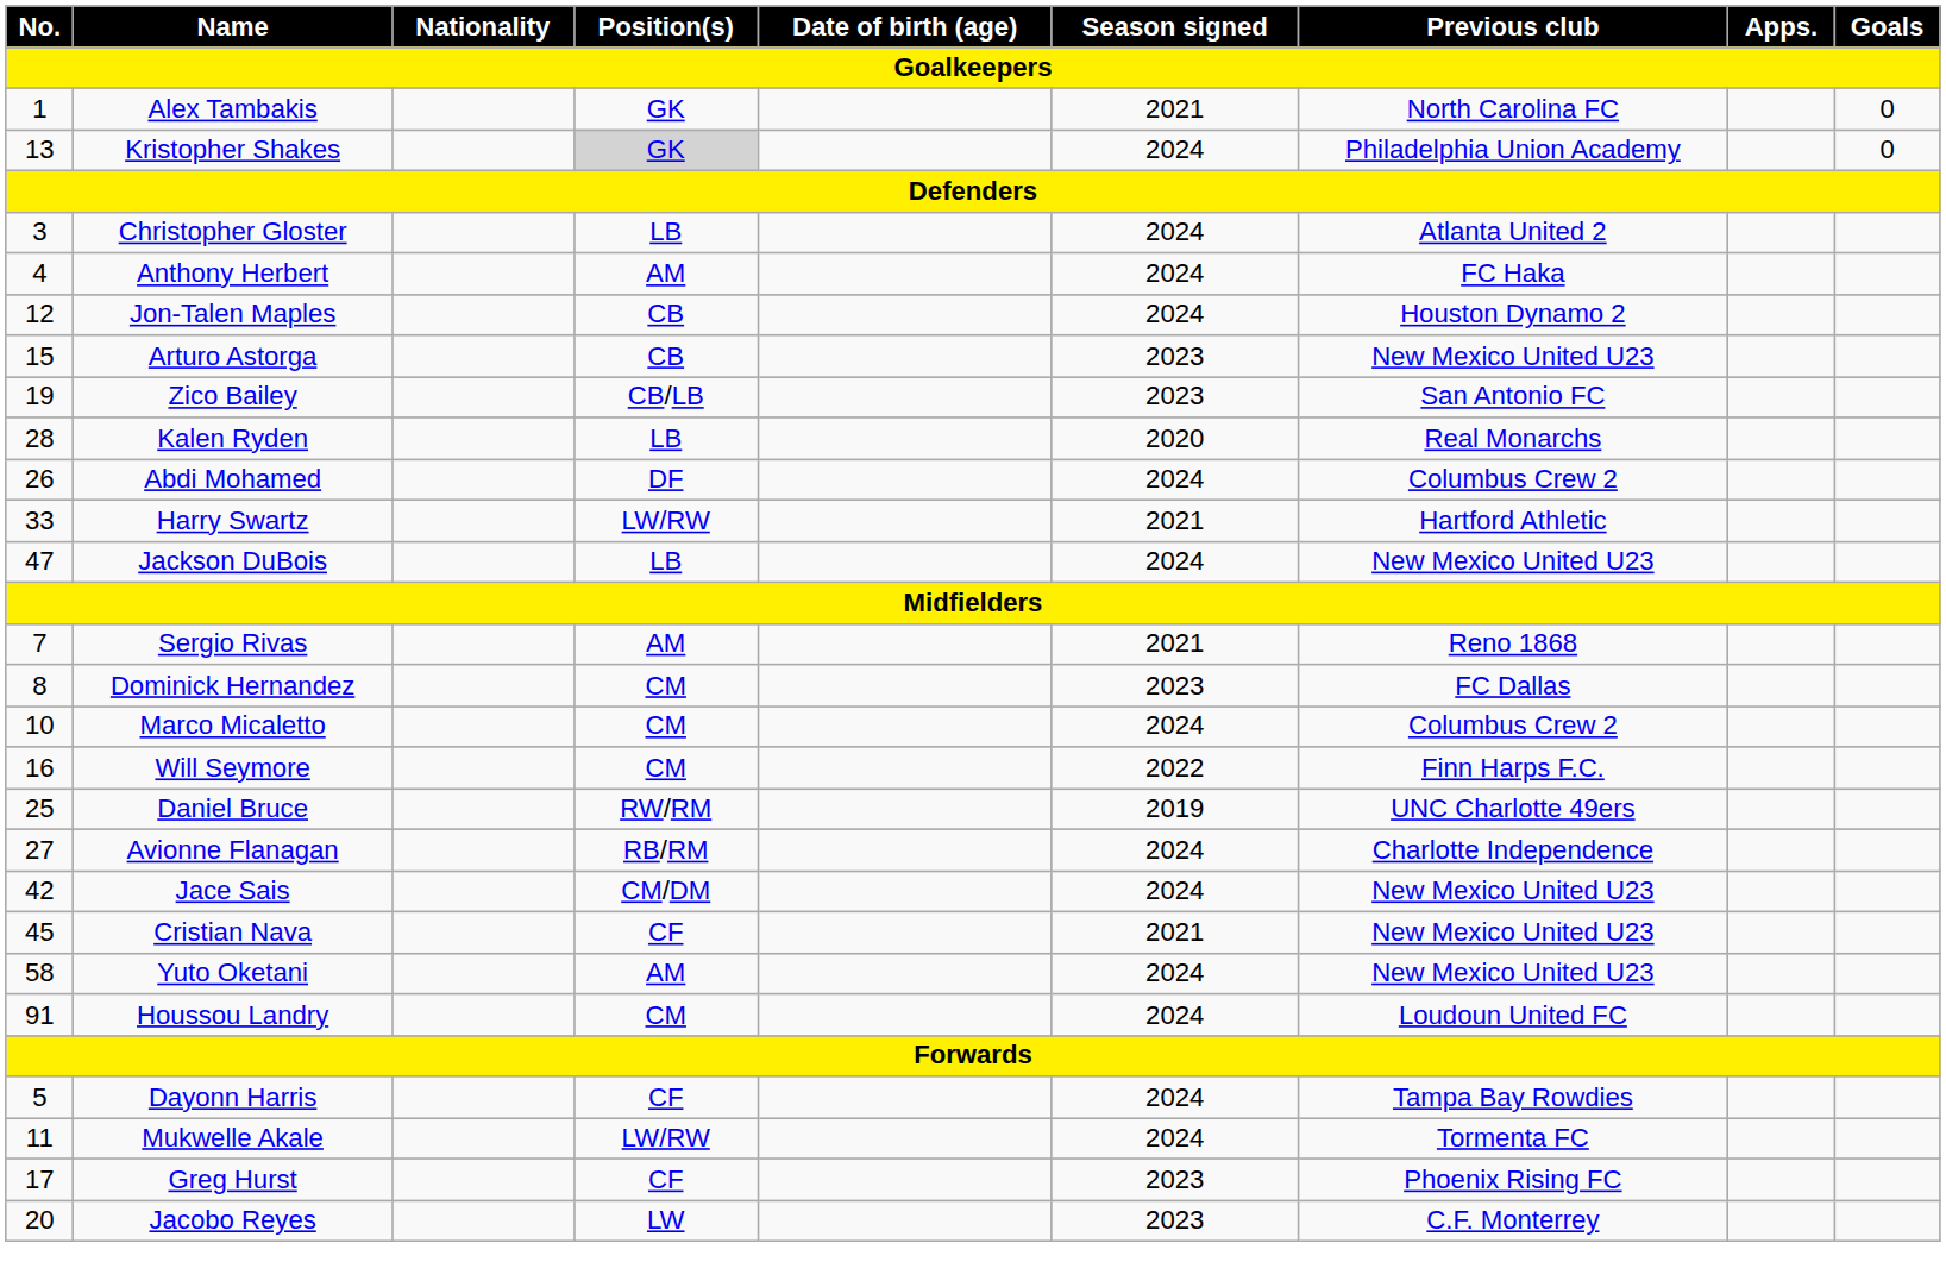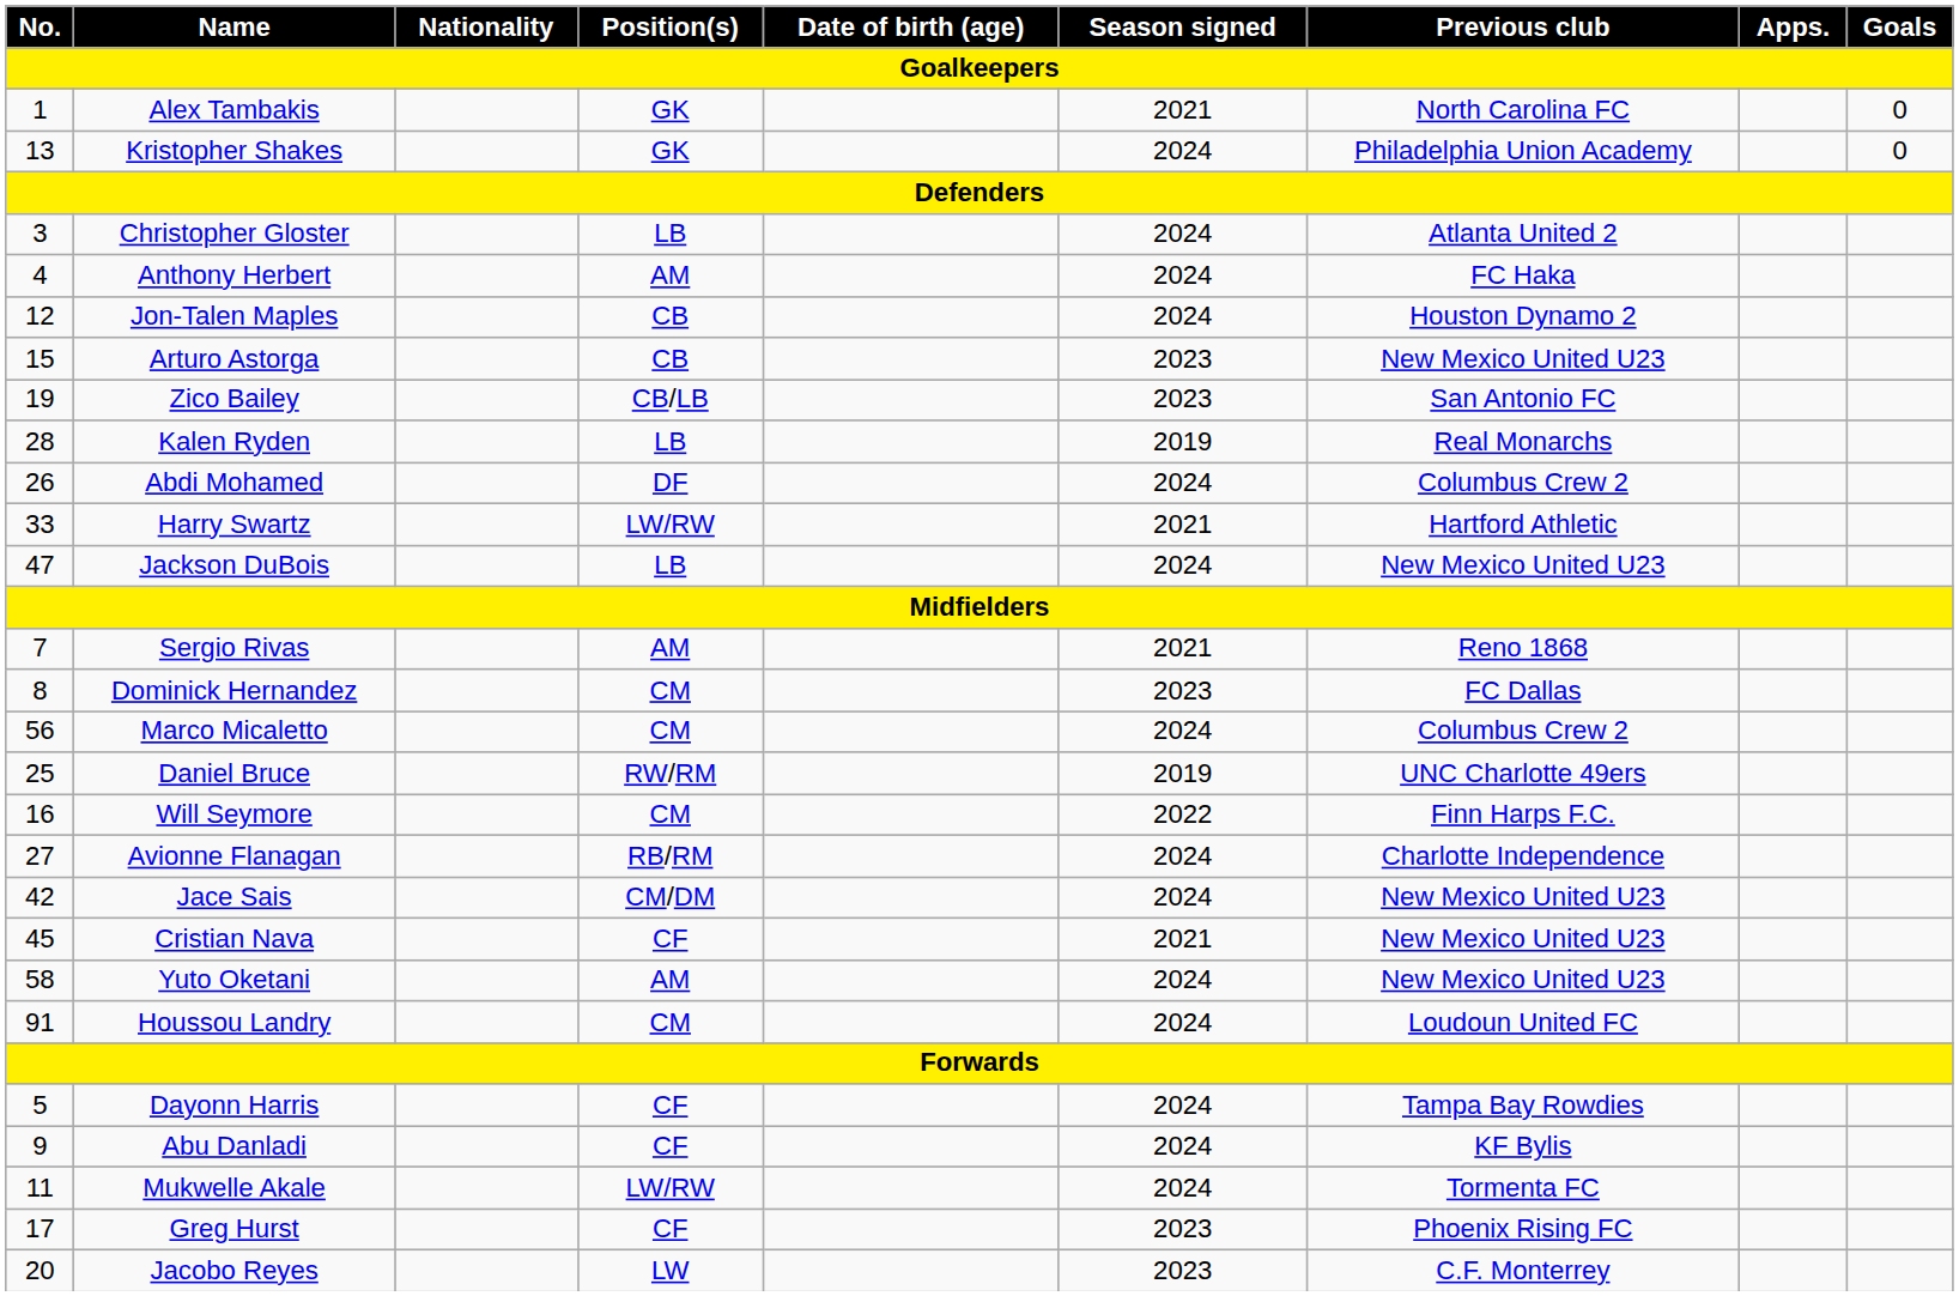Kristopher Shakes | Position(s): lightgrey background -> no background
Kalen Ryden | Season signed: 2020 -> 2019
Marco Micaletto | No.: 10 -> 56
rows swapped: Will Seymore <-> Daniel Bruce
+ row: 9 | Abu Danladi | CF | 2024 | KF Bylis
